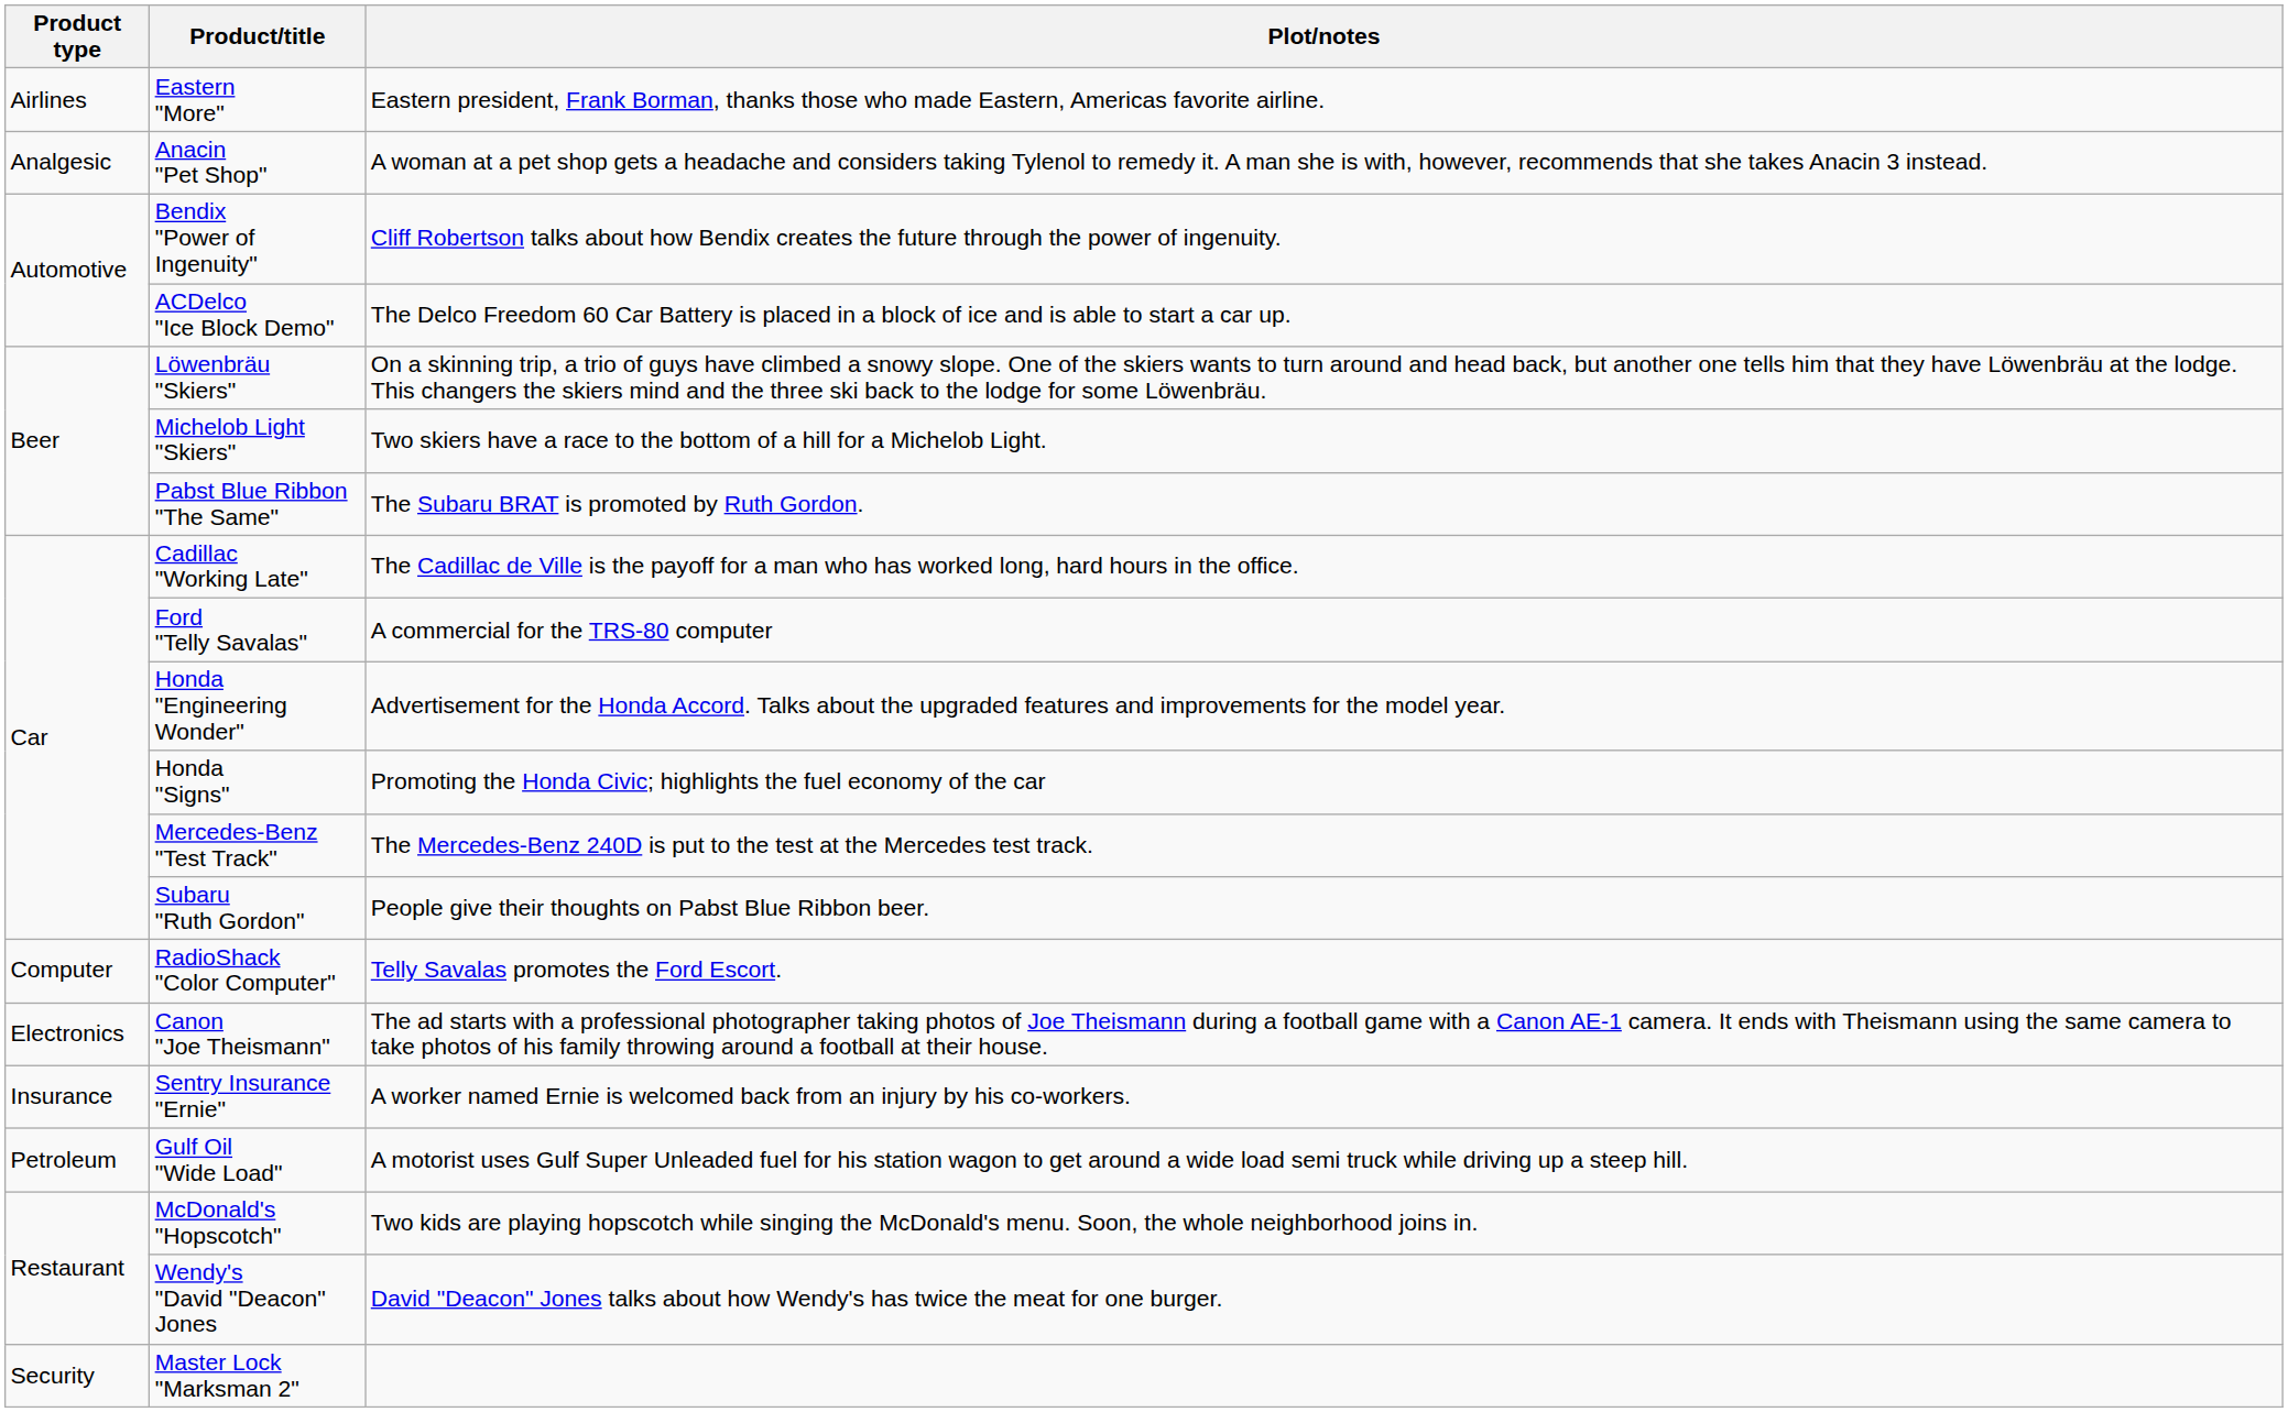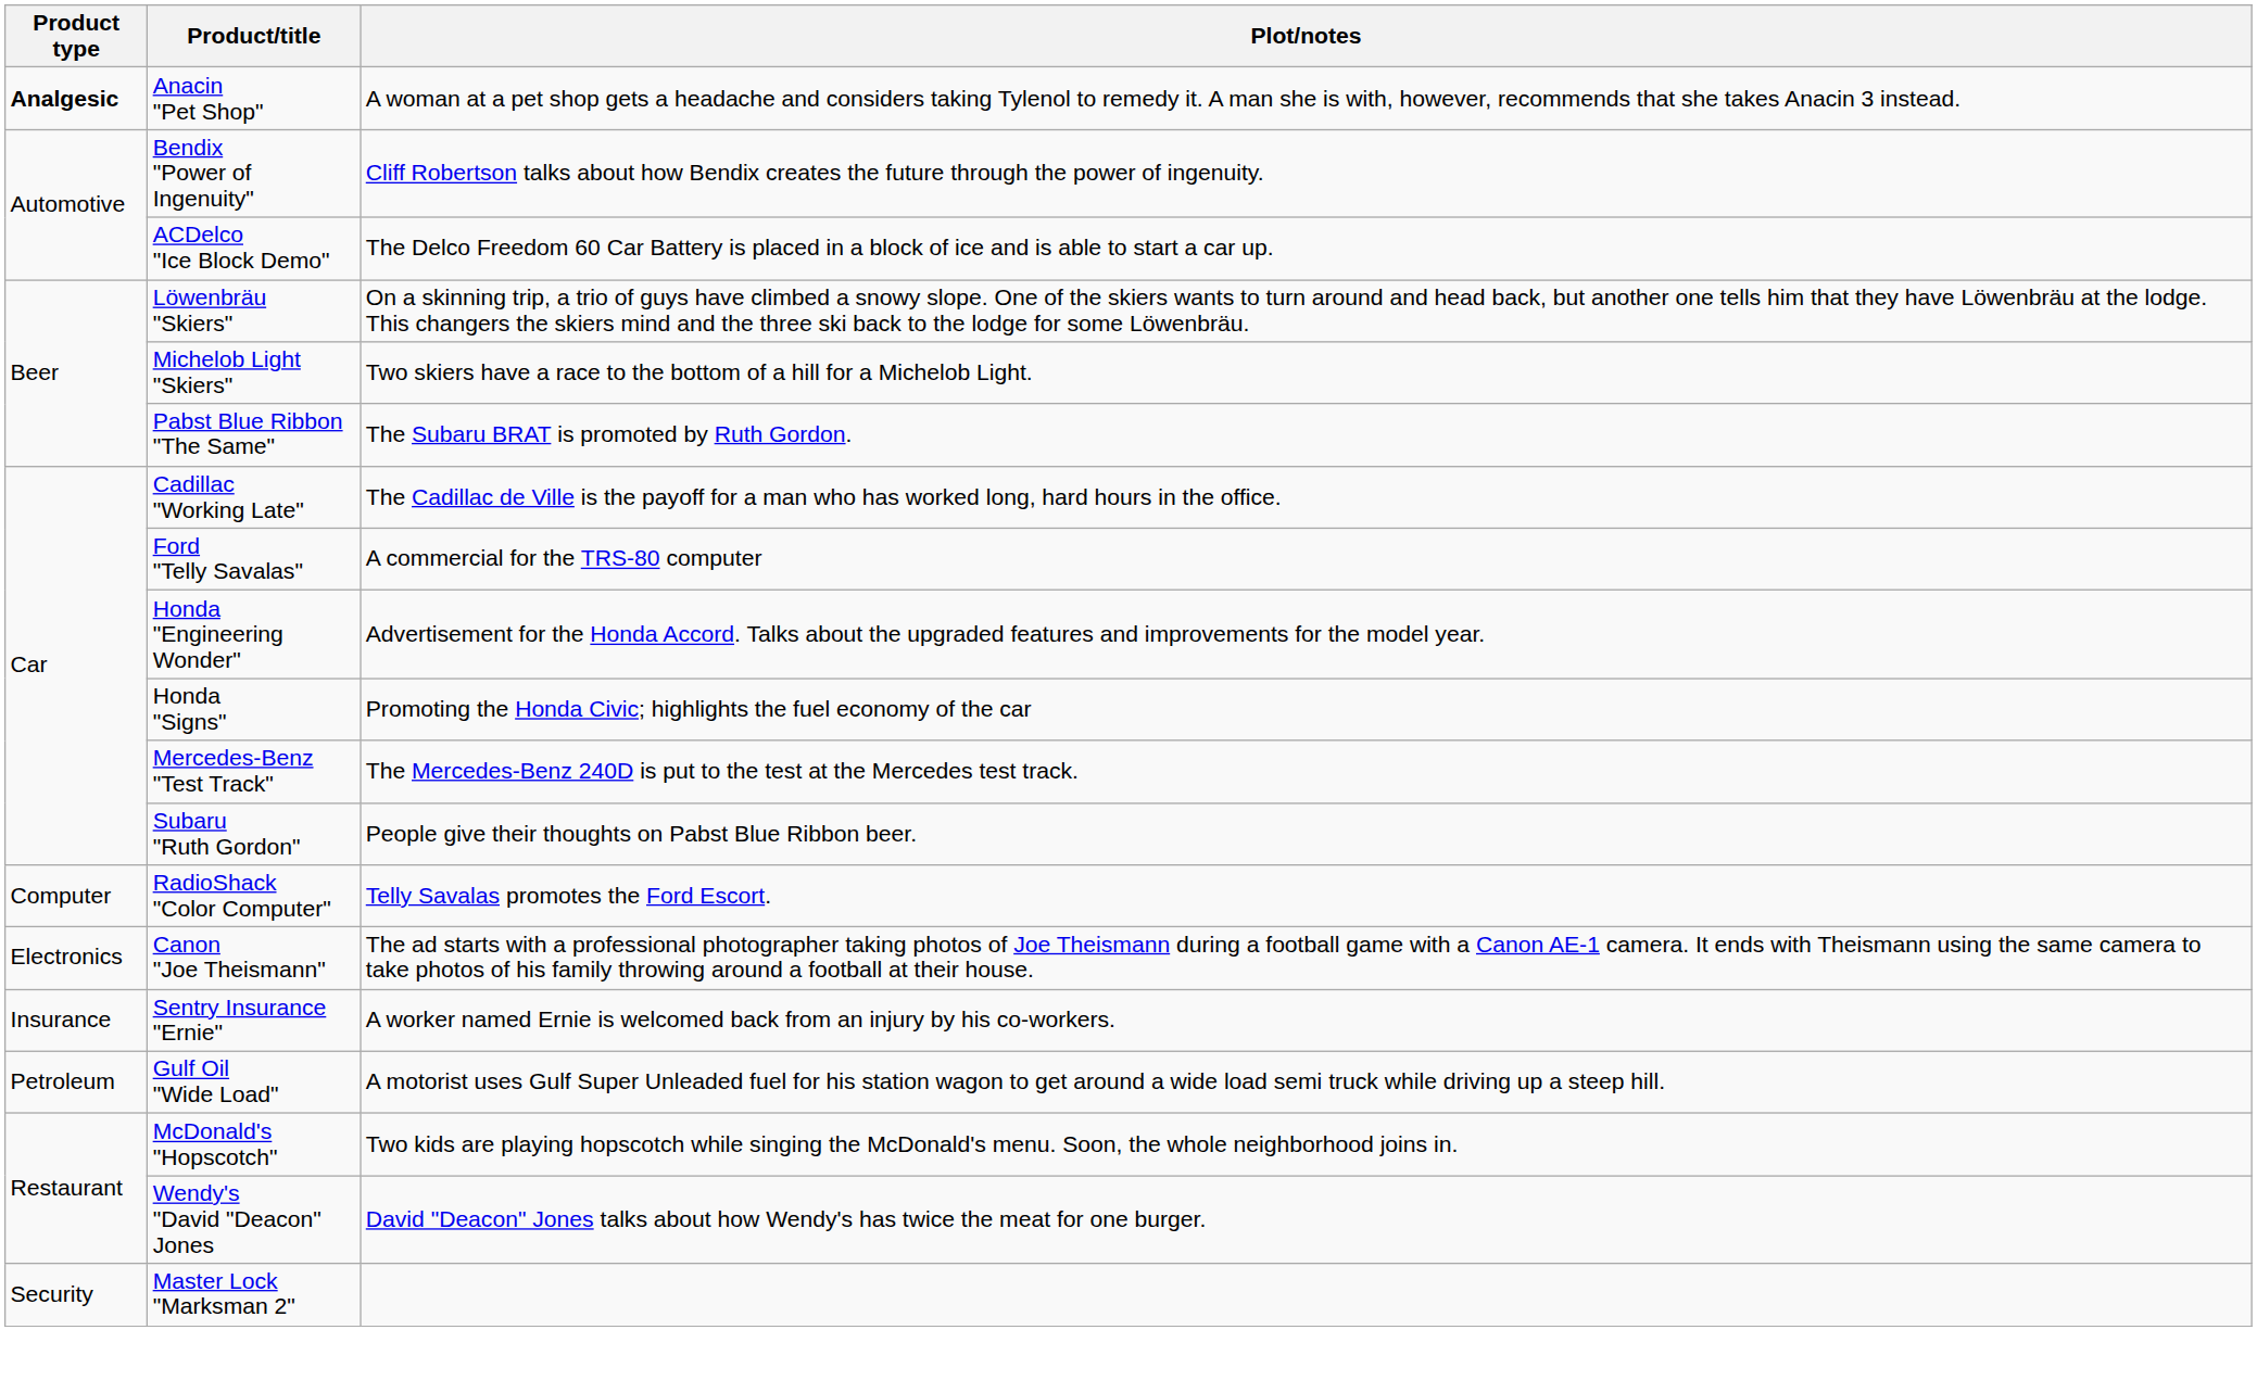- row: Airlines | Eastern "More" | Eastern president, Frank Borman, thanks those who made Eastern, Americas favorite airline.
Anacin "Pet Shop" | Product type: normal -> bold
